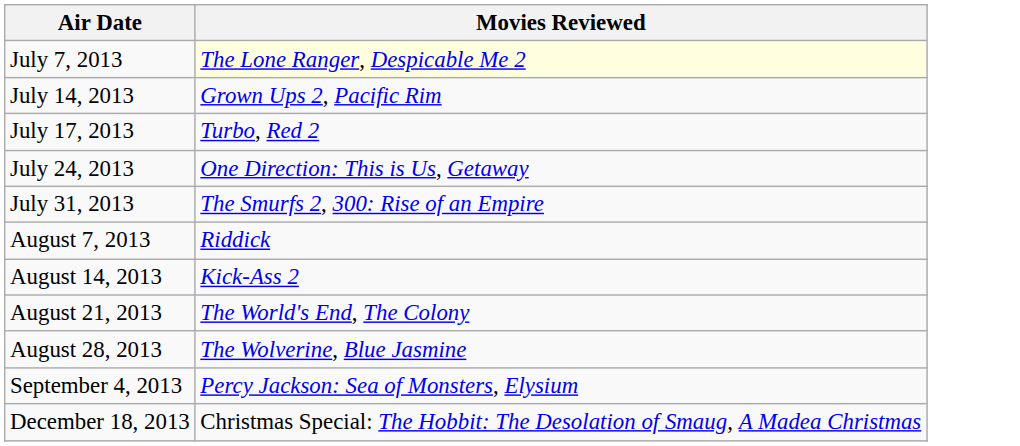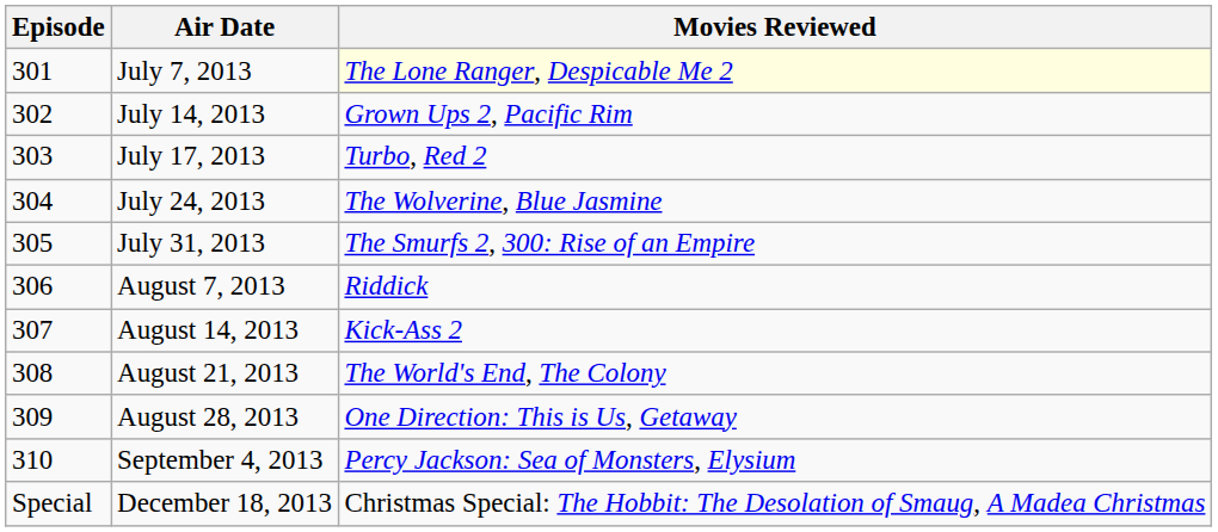+ column: Episode | 301 | 302 | 303 | 304 | 305 | 306 | 307 | 308 | 309 | 310 | Special
July 24, 2013 | Movies Reviewed: One Direction: This is Us, Getaway -> The Wolverine, Blue Jasmine
August 28, 2013 | Movies Reviewed: The Wolverine, Blue Jasmine -> One Direction: This is Us, Getaway
